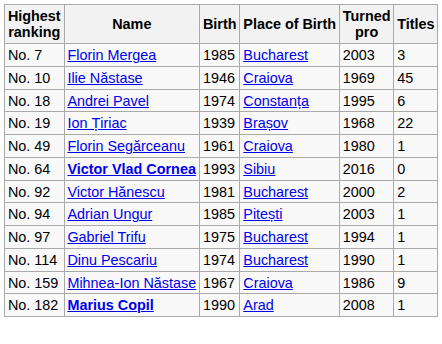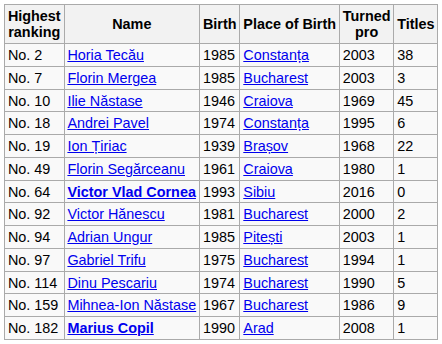+ row: No. 2 | Horia Tecău | 1985 | Constanța | 2003 | 38
No. 114 | Titles: 1 -> 5
No. 159 | Place of Birth: Craiova -> Bucharest
